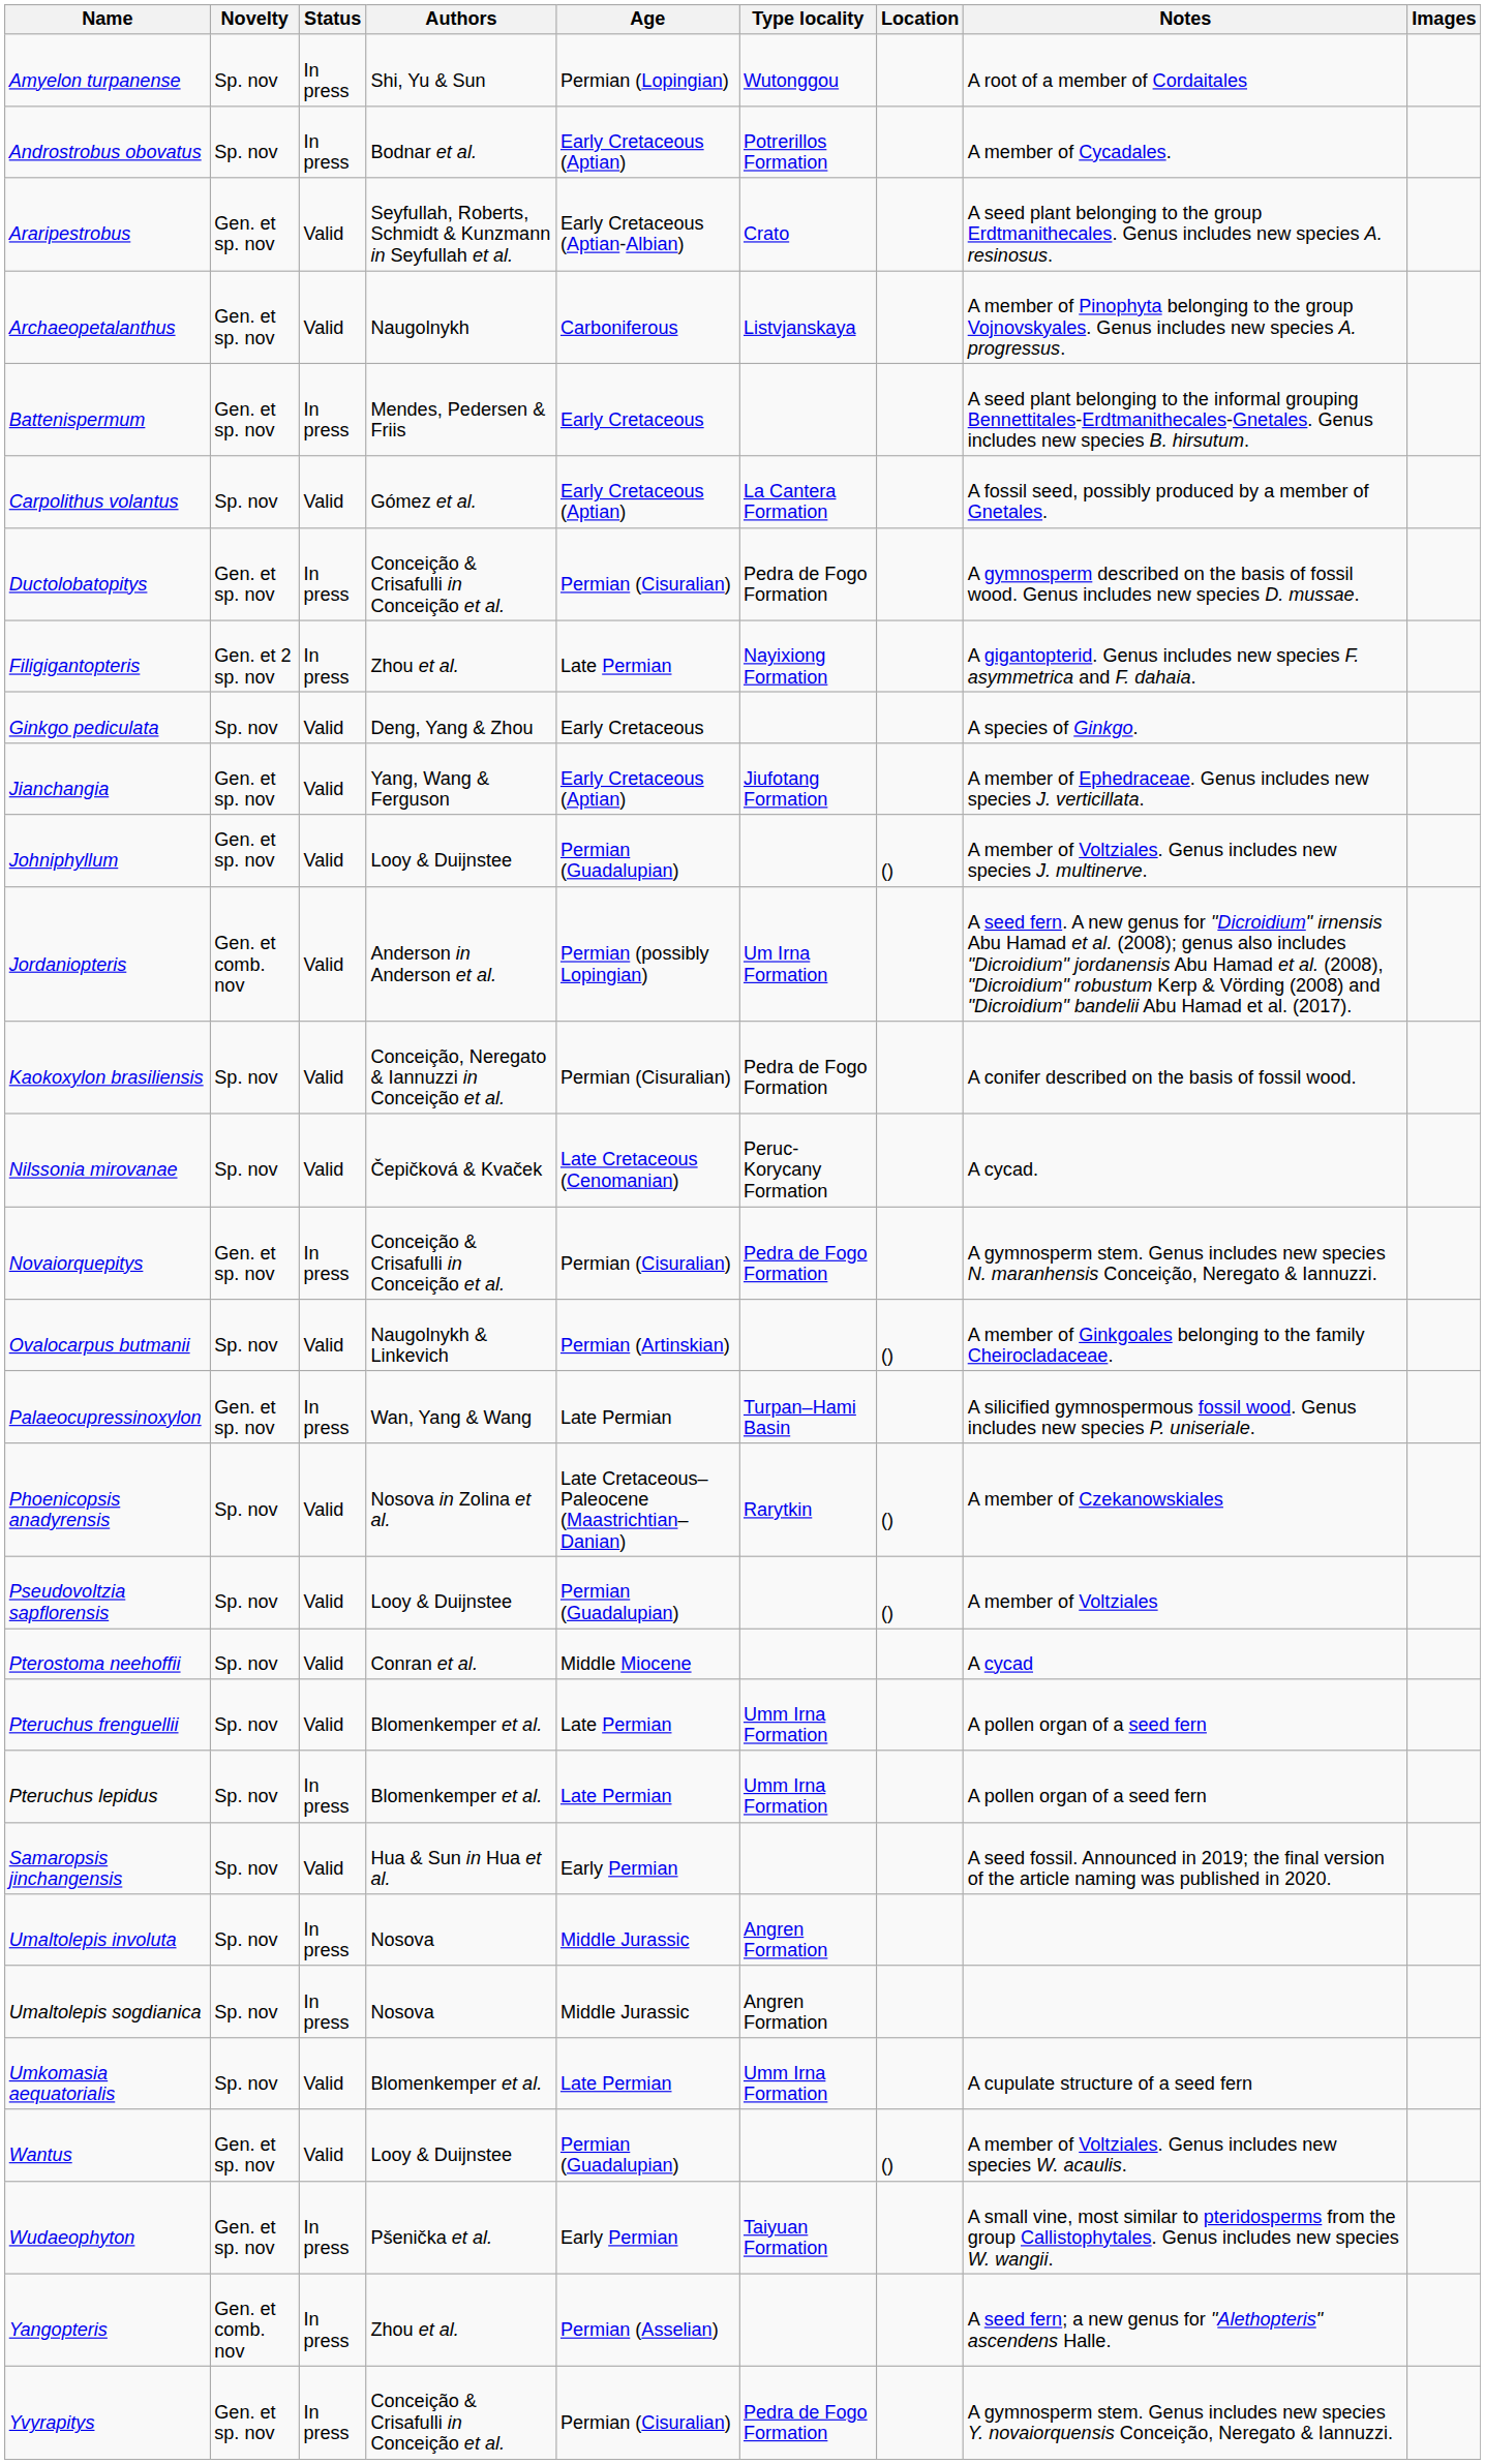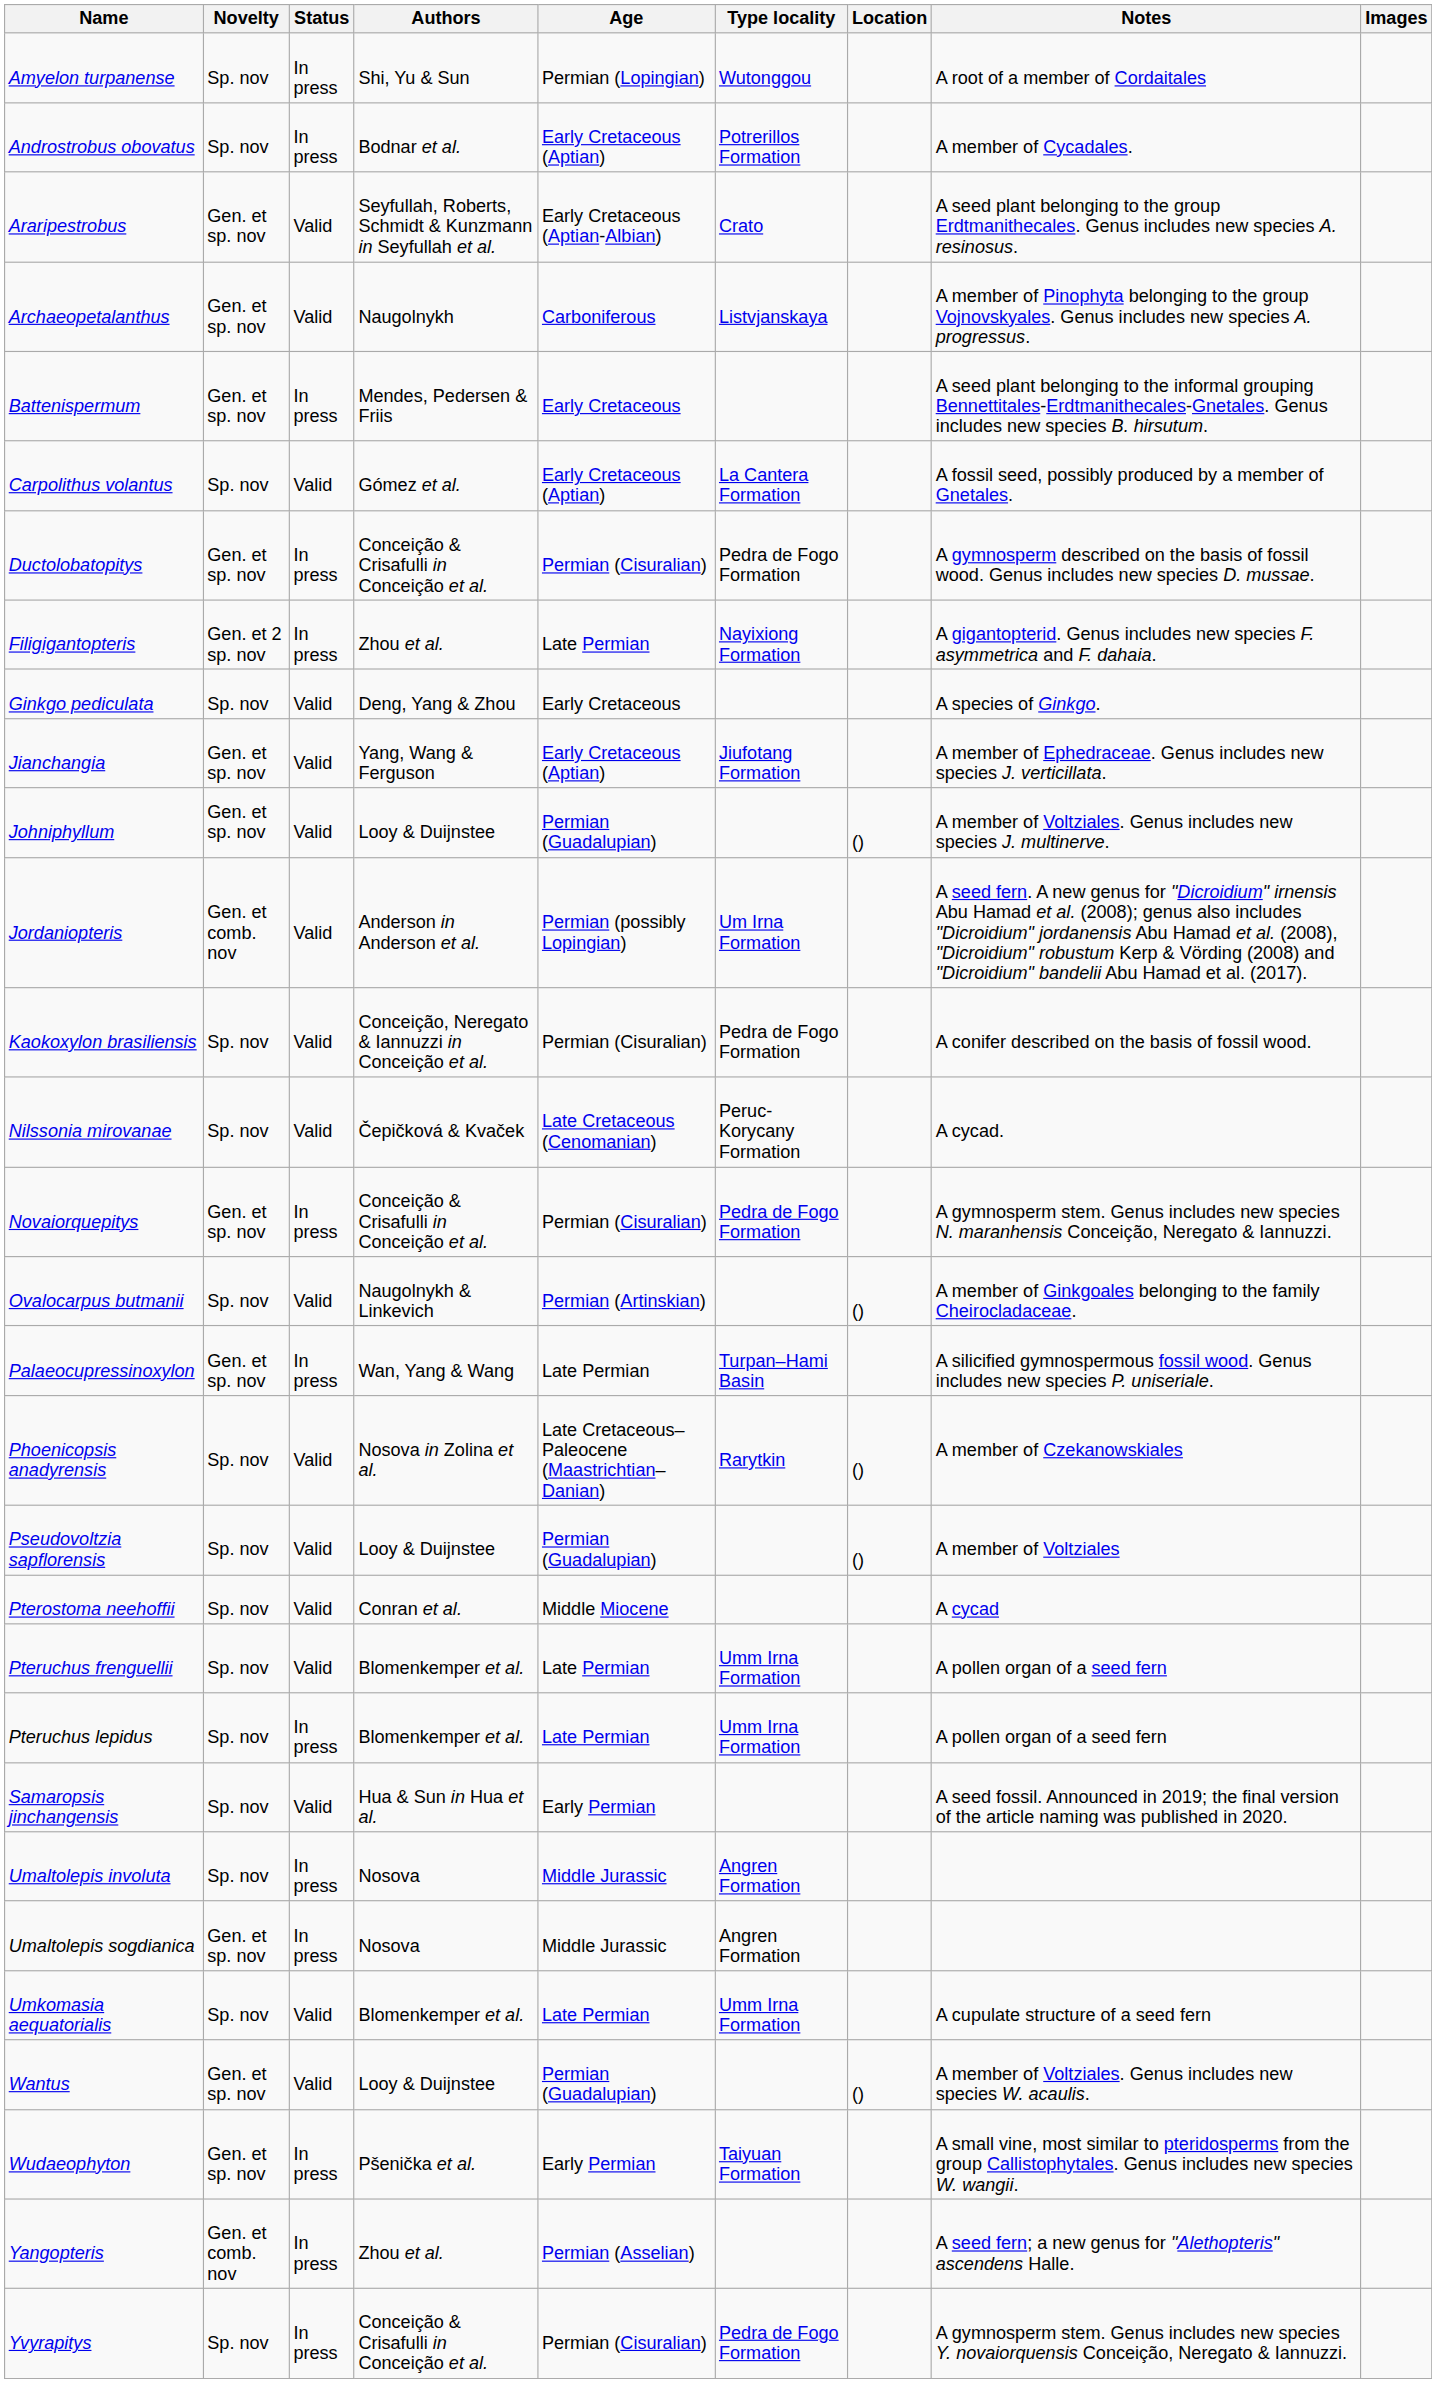Umaltolepis sogdianica | Novelty: Sp. nov -> Gen. et sp. nov
Yvyrapitys | Novelty: Gen. et sp. nov -> Sp. nov
